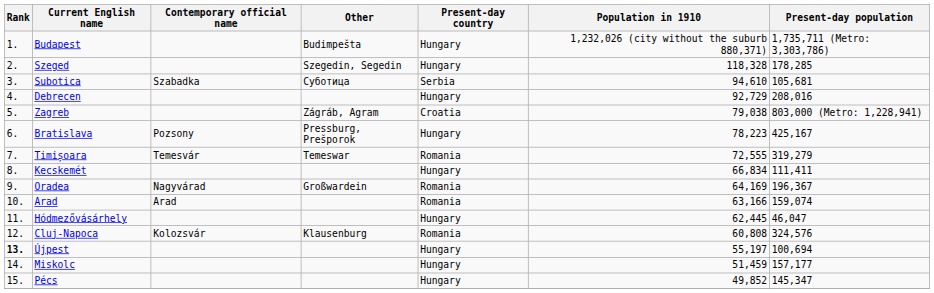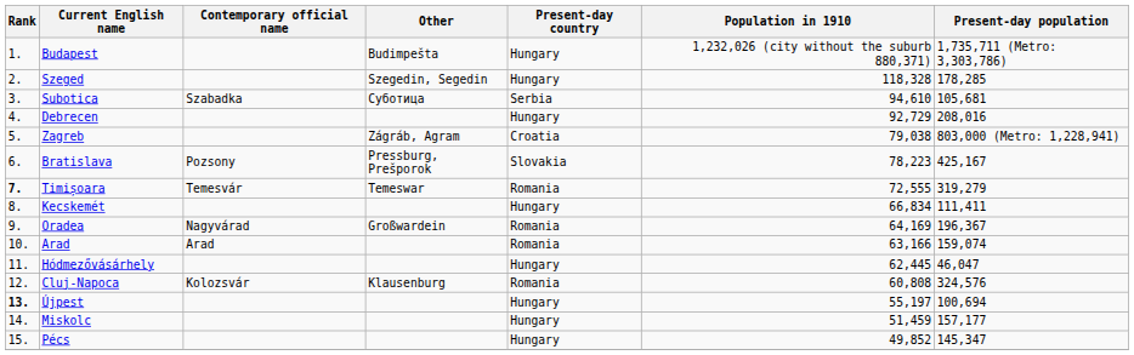Bratislava | Present-day country: Hungary -> Slovakia
Timișoara | Rank: normal -> bold
